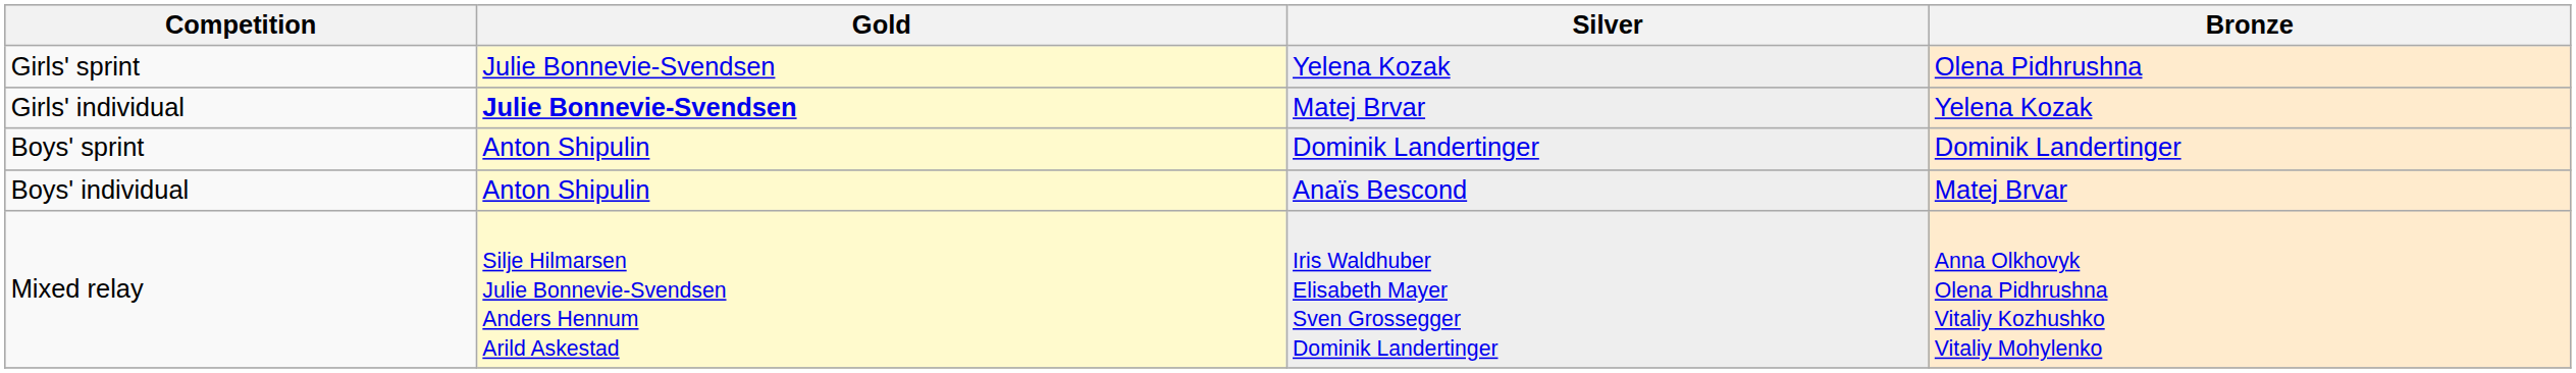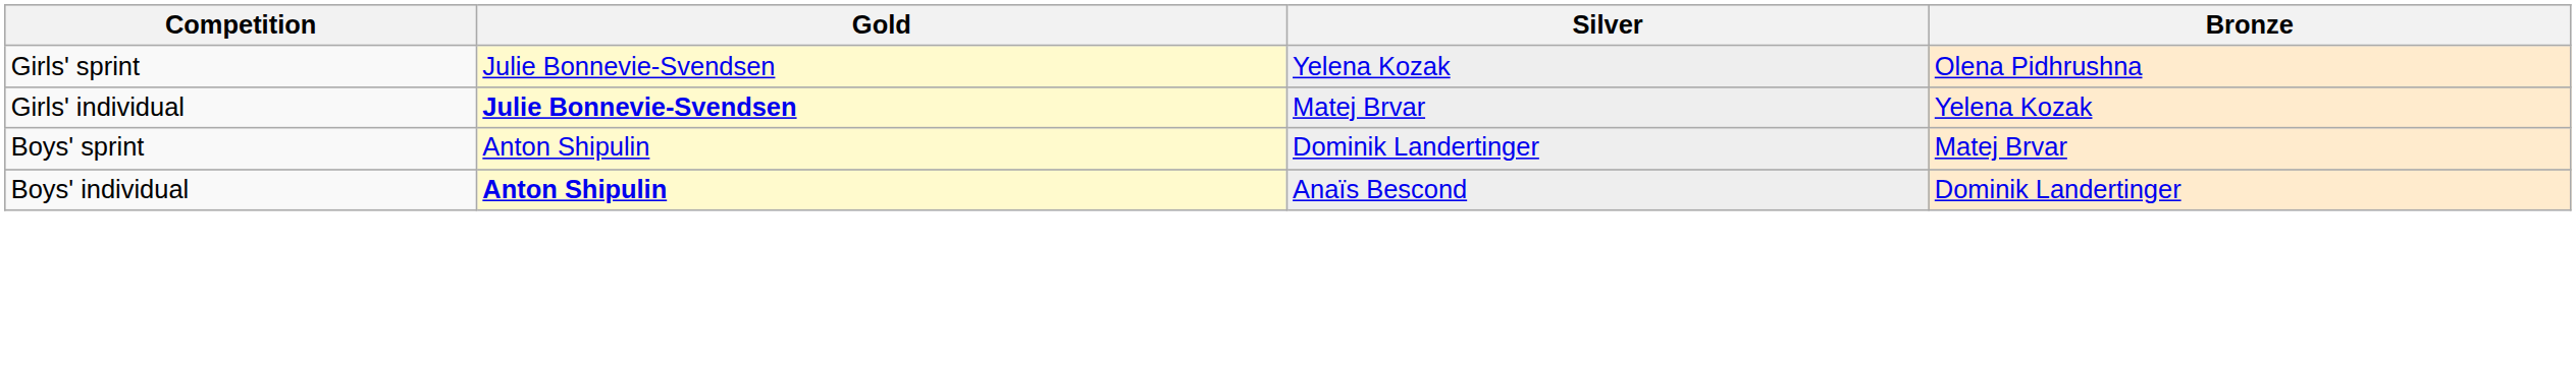Boys' sprint | Bronze: Dominik Landertinger -> Matej Brvar
Boys' individual | Gold: normal -> bold
Boys' individual | Bronze: Matej Brvar -> Dominik Landertinger
- row: Mixed relay | Silje Hilmarsen Julie Bonnevie-Svendsen Anders Hennum Arild Askestad | Iris Waldhuber Elisabeth Mayer Sven Grossegger Dominik Landertinger | Anna Olkhovyk Olena Pidhrushna Vitaliy Kozhushko Vitaliy Mohylenko
